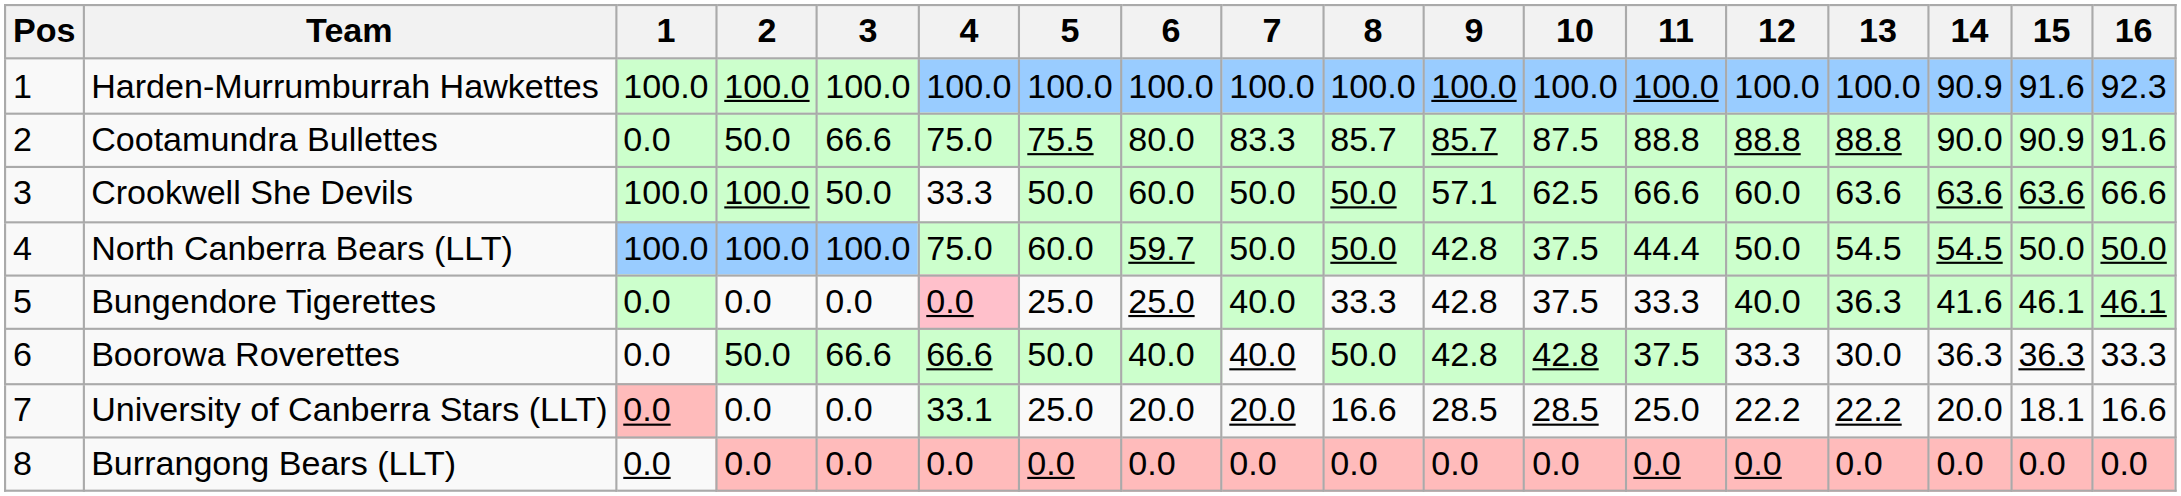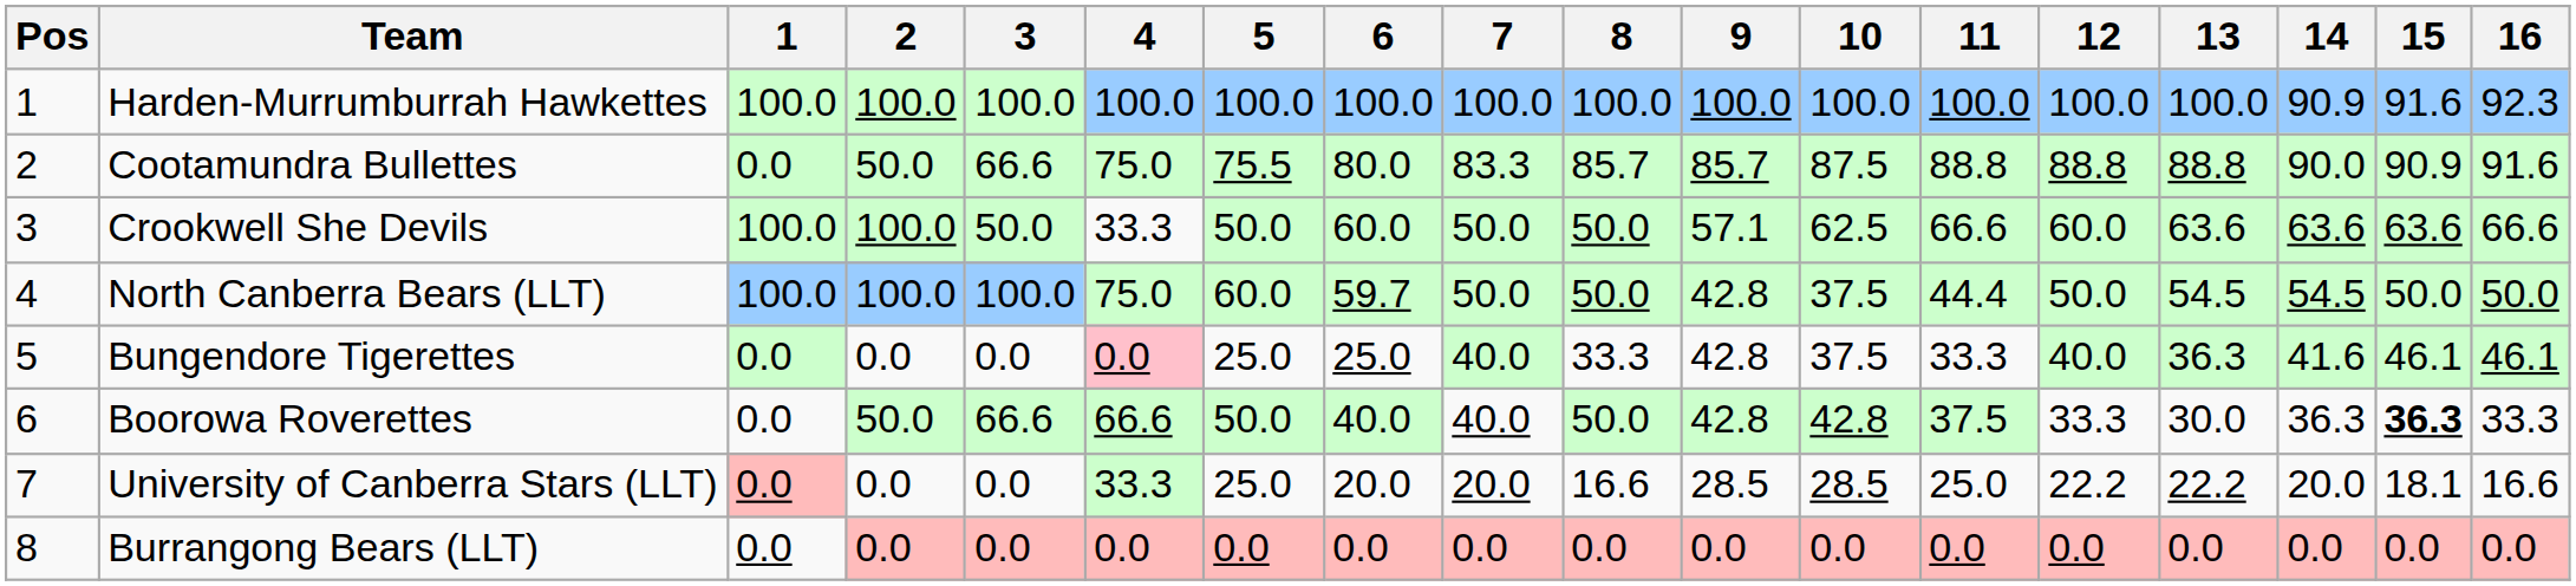Boorowa Roverettes | 15: normal -> bold
University of Canberra Stars (LLT) | 4: 33.1 -> 33.3
